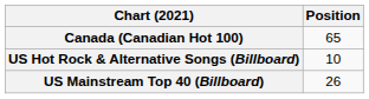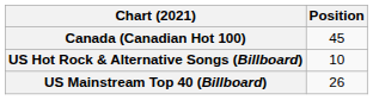Canada (Canadian Hot 100) | Position: 65 -> 45
